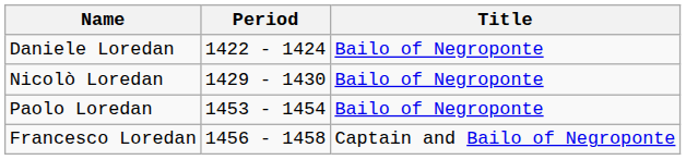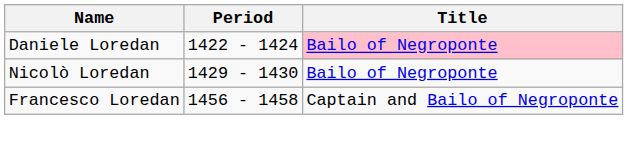Daniele Loredan | Title: no background -> pink background
- row: Paolo Loredan | 1453 - 1454 | Bailo of Negroponte
